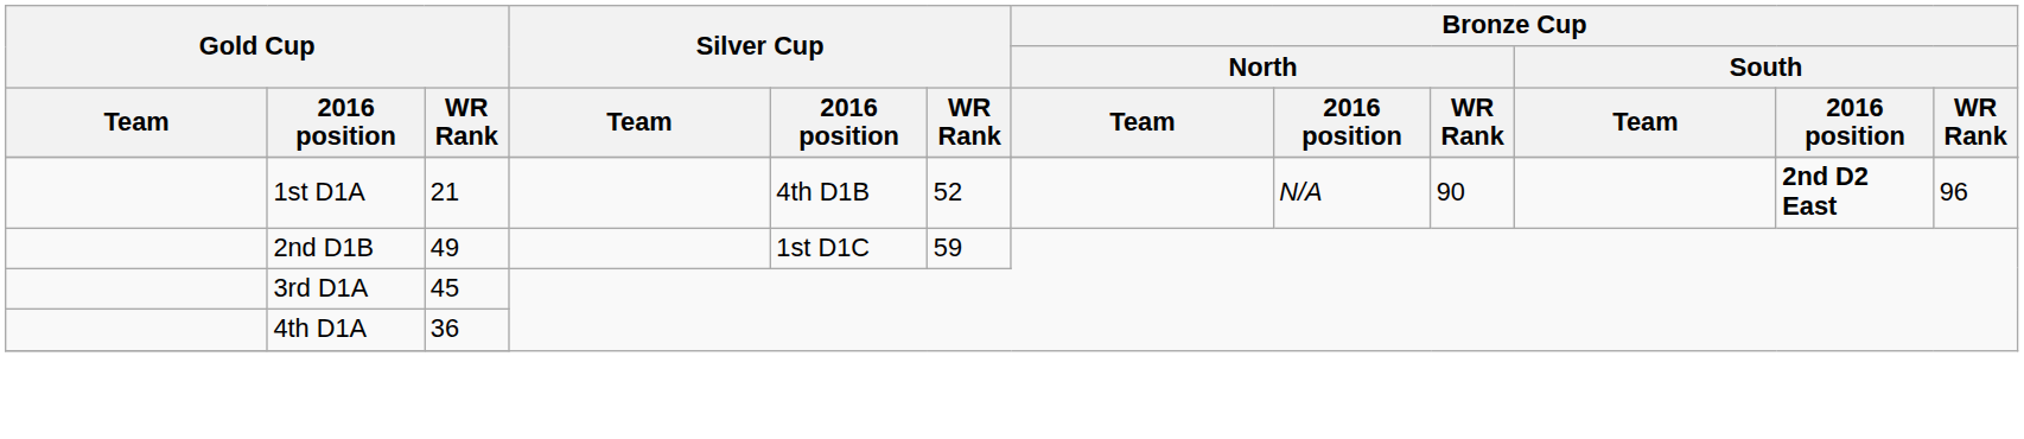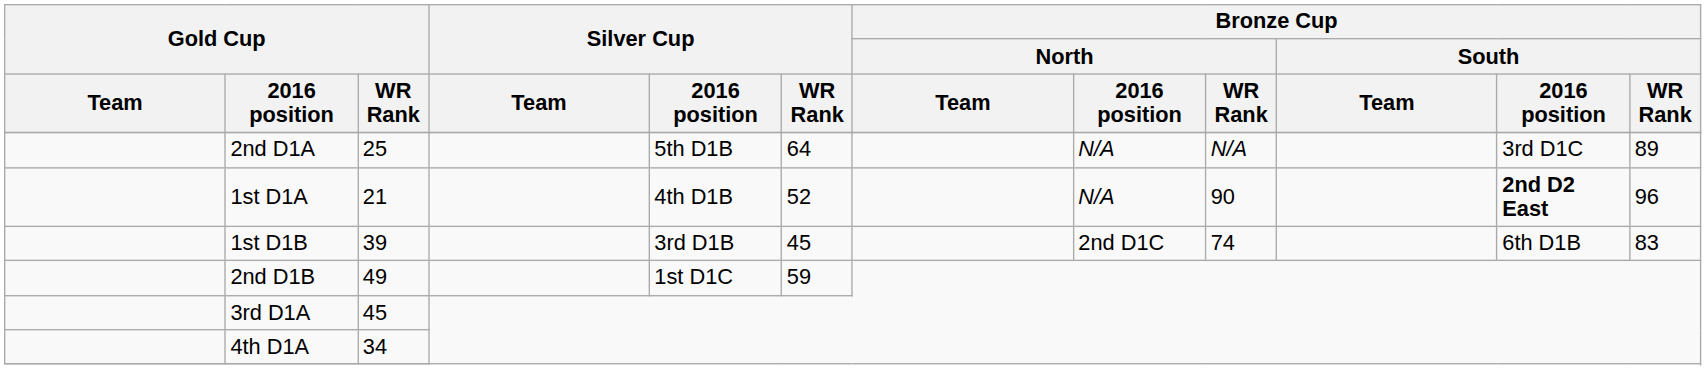+ row: 2nd D1A | 25 | 5th D1B | 64 | N/A | N/A | 3rd D1C | 89
+ row: 1st D1B | 39 | 3rd D1B | 45 | 2nd D1C | 74 | 6th D1B | 83
4th D1A | Gold Cup / WR Rank: 36 -> 34
